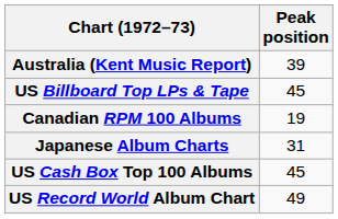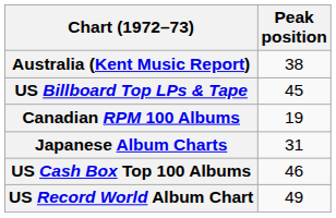Australia (Kent Music Report) | Peak position: 39 -> 38
US Cash Box Top 100 Albums | Peak position: 45 -> 46
